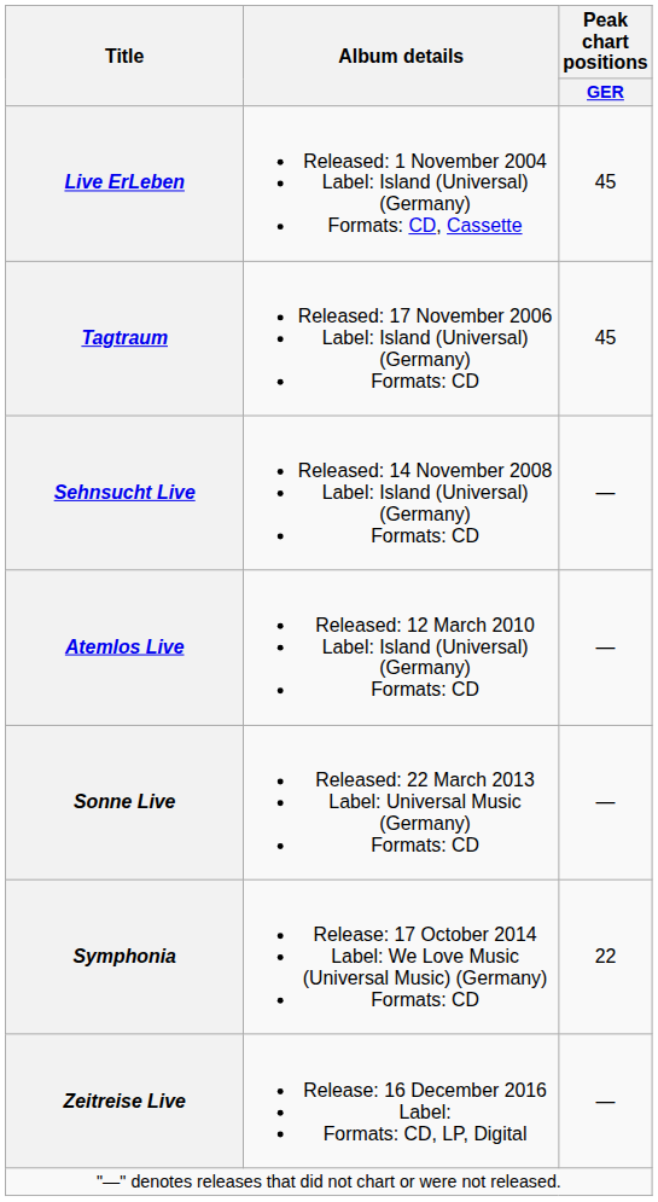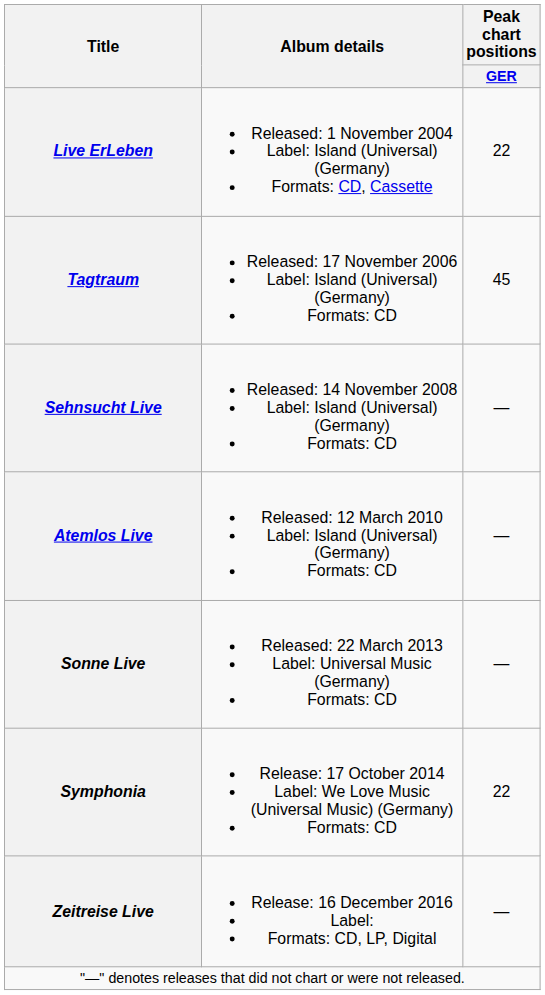Live ErLeben | Peak chart positions / GER: 45 -> 22
